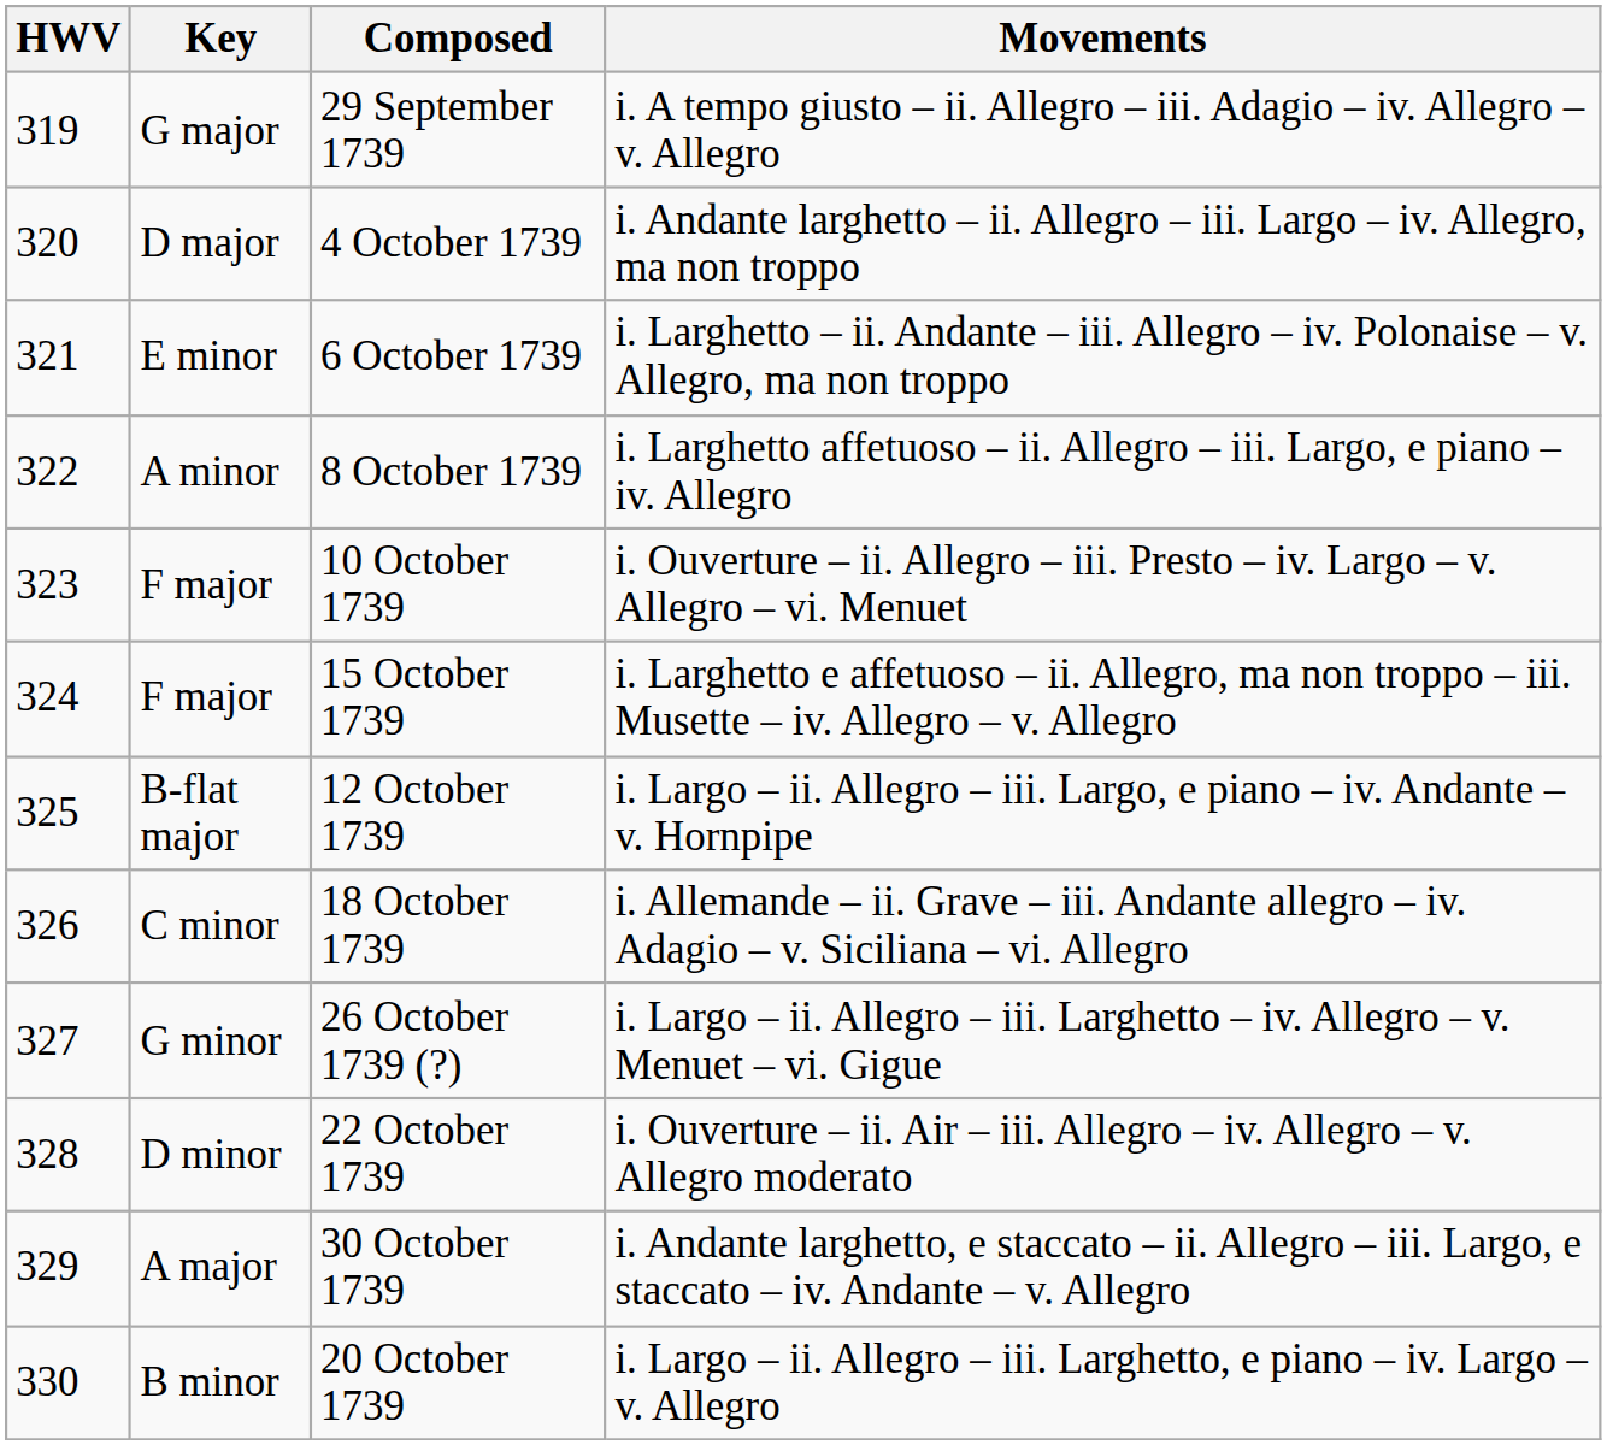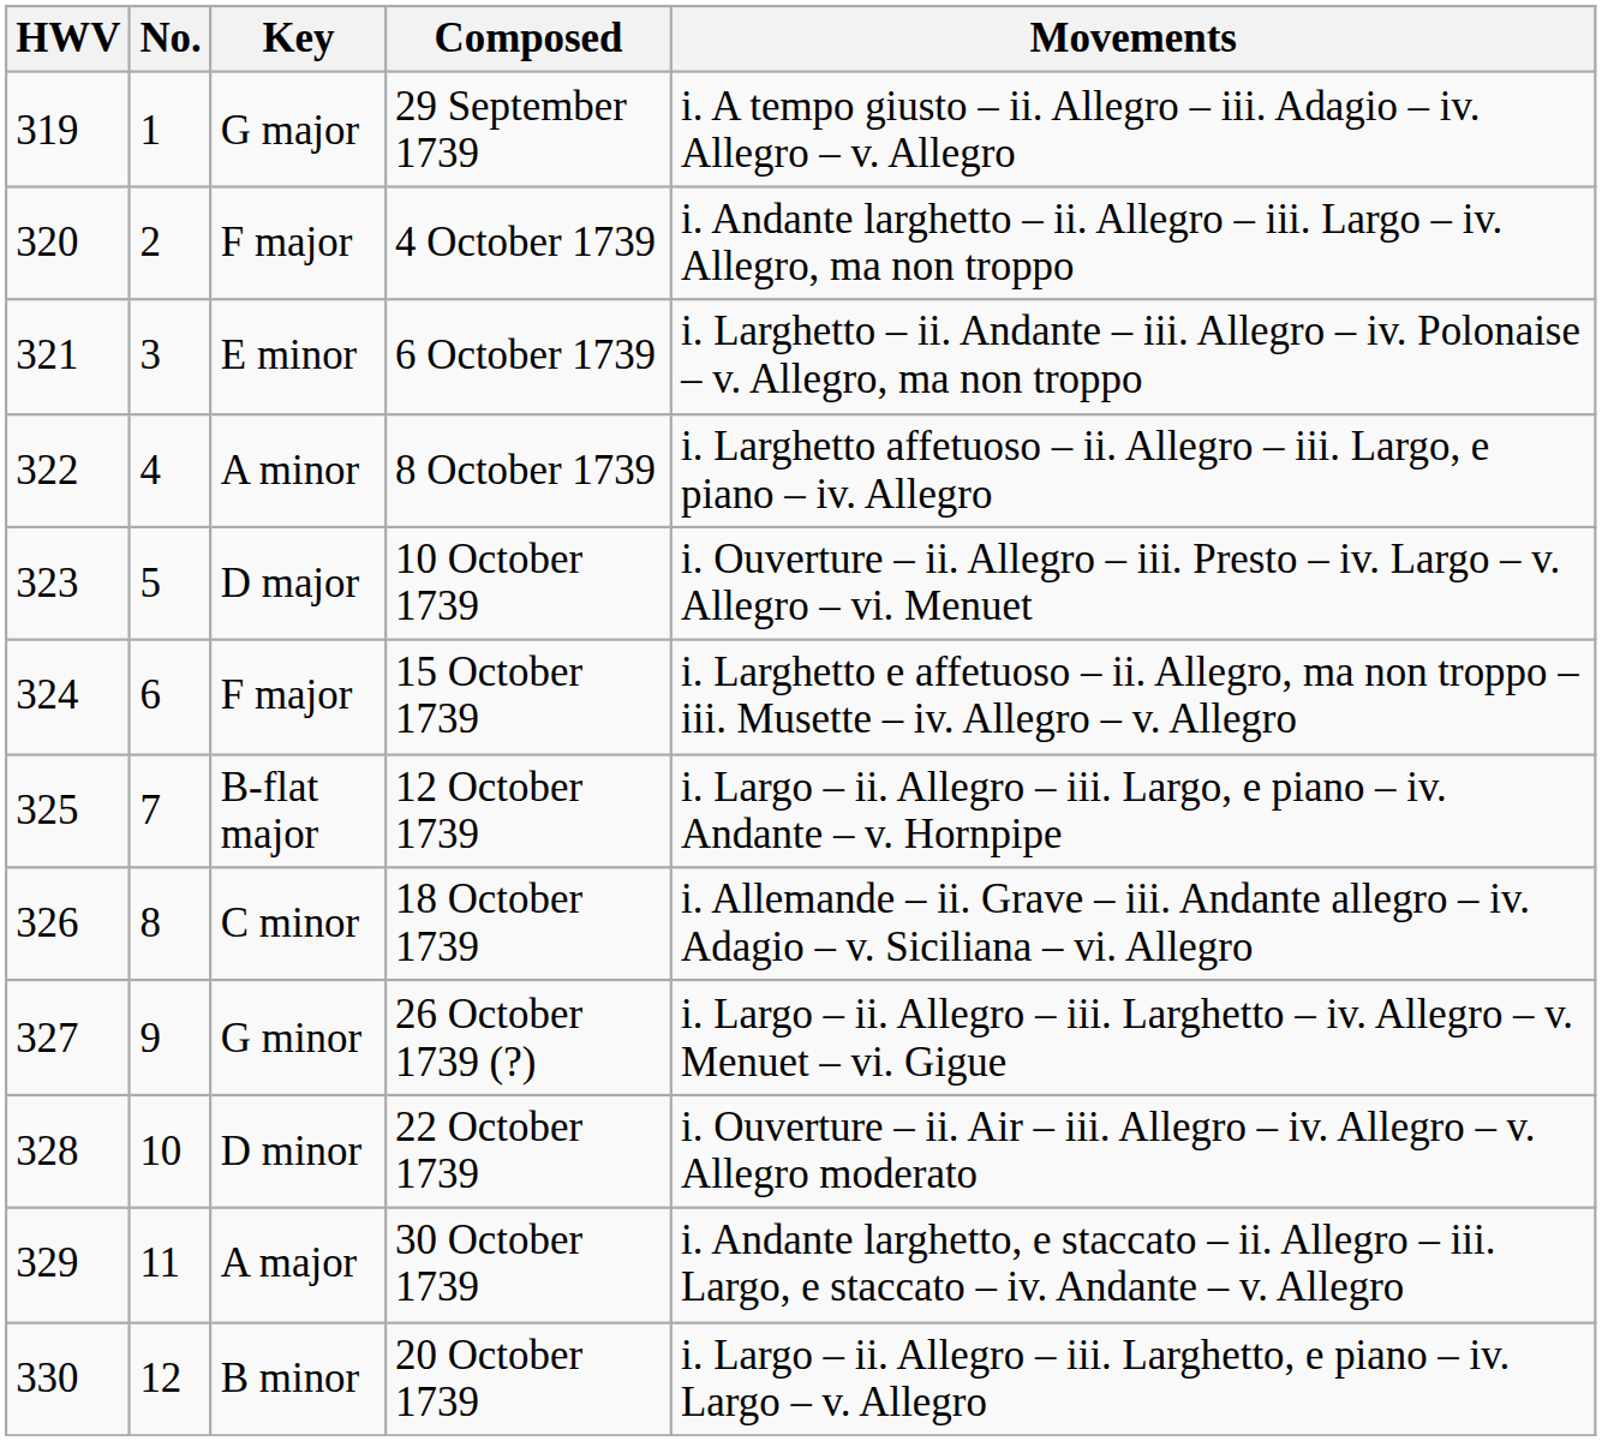+ column: No. | 1 | 2 | 3 | 4 | 5 | 6 | 7 | 8 | 9 | 10 | 11 | 12
4 October 1739 | Key: D major -> F major
10 October 1739 | Key: F major -> D major
